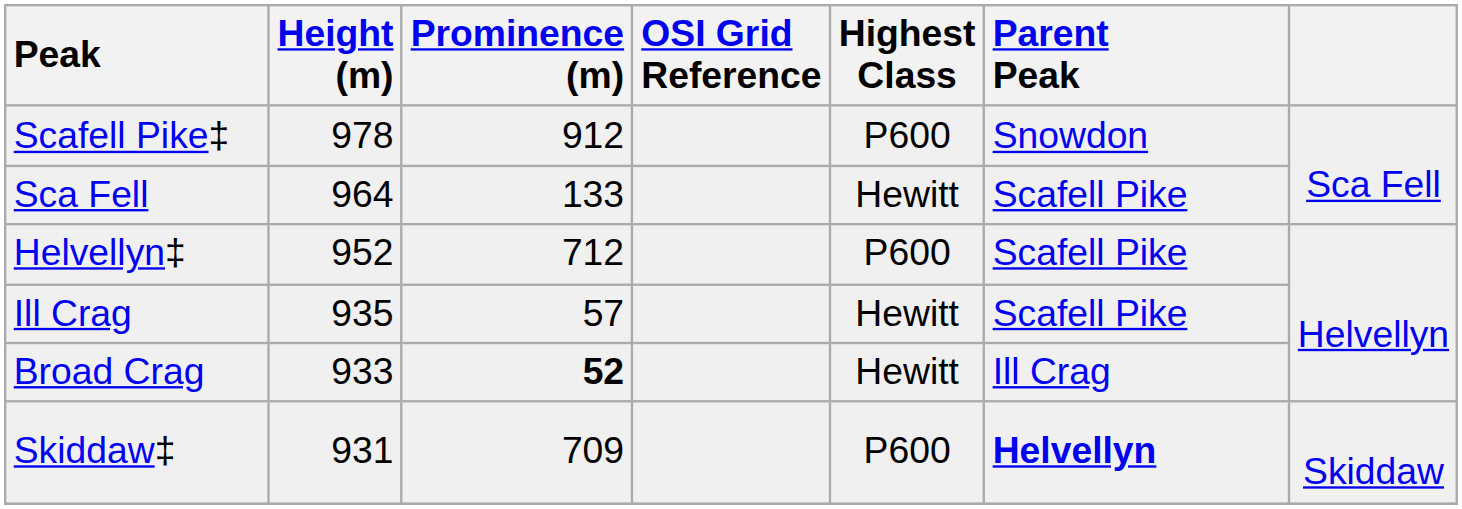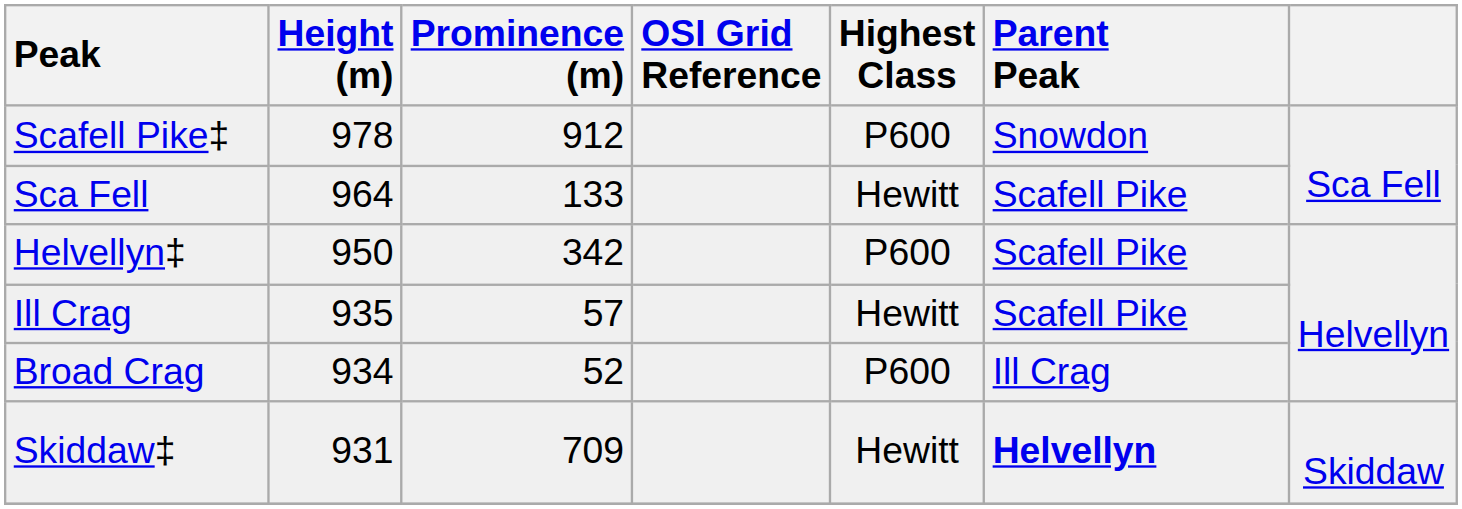Helvellyn‡ | Height (m): 952 -> 950
Helvellyn‡ | Prominence (m): 712 -> 342
Broad Crag | Height (m): 933 -> 934
Broad Crag | Prominence (m): bold -> normal
Broad Crag | Highest Class: Hewitt -> P600
Skiddaw‡ | Highest Class: P600 -> Hewitt
